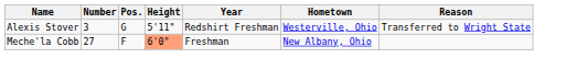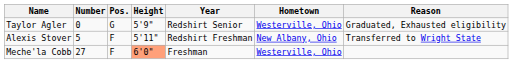+ row: Taylor Agler | 0 | G | 5'9" | Redshirt Senior | Westerville, Ohio | Graduated, Exhausted eligibility
Alexis Stover | Number: 3 -> 5
Alexis Stover | Pos.: G -> F
Alexis Stover | Hometown: Westerville, Ohio -> New Albany, Ohio
Meche'la Cobb | Hometown: New Albany, Ohio -> Westerville, Ohio
